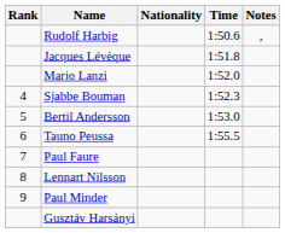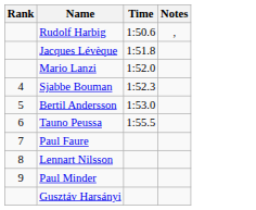- column: Nationality
